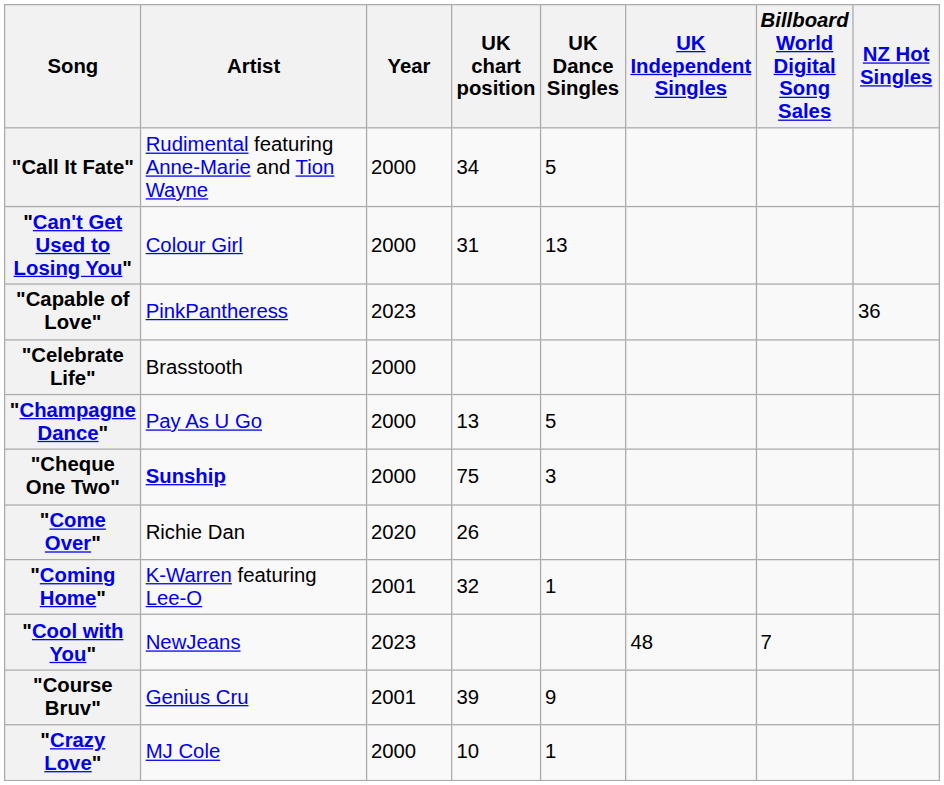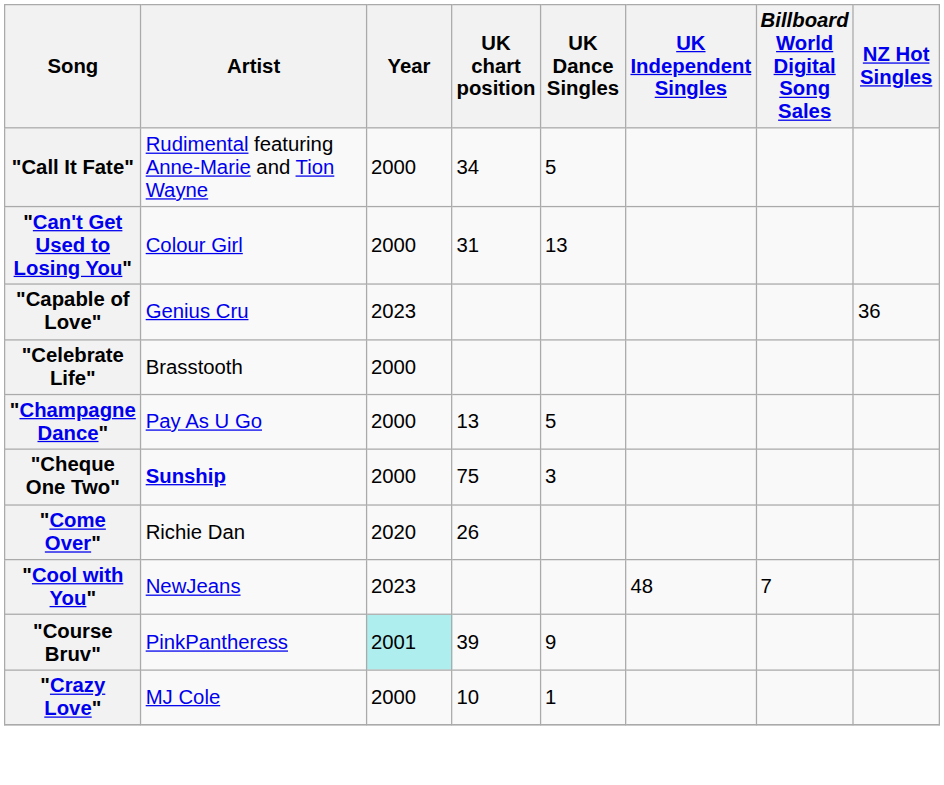"Capable of Love" | Artist: PinkPantheress -> Genius Cru
- row: "Coming Home" | K-Warren featuring Lee-O | 2001 | 32 | 1
"Course Bruv" | Artist: Genius Cru -> PinkPantheress
"Course Bruv" | Year: no background -> paleturquoise background
